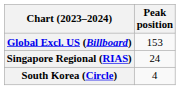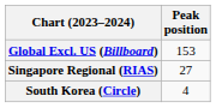Singapore Regional (RIAS) | Peak position: 24 -> 27
